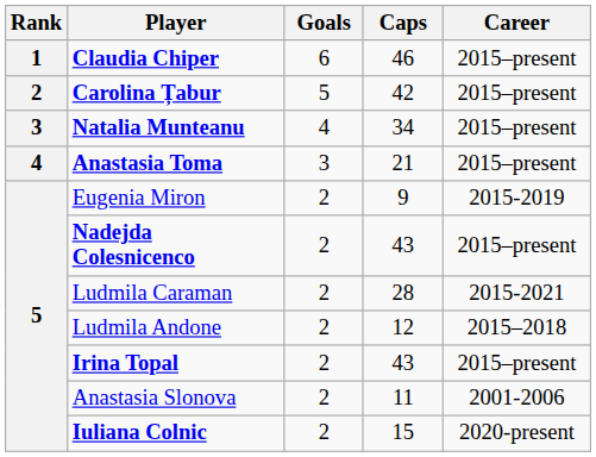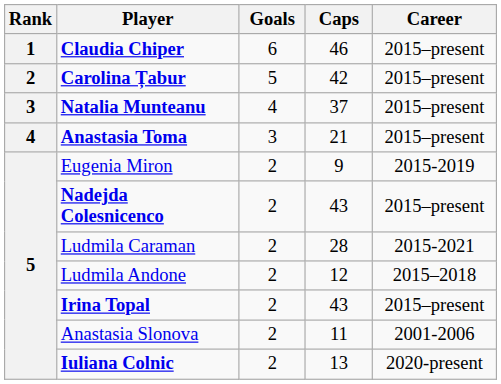Natalia Munteanu | Caps: 34 -> 37
Iuliana Colnic | Caps: 15 -> 13
